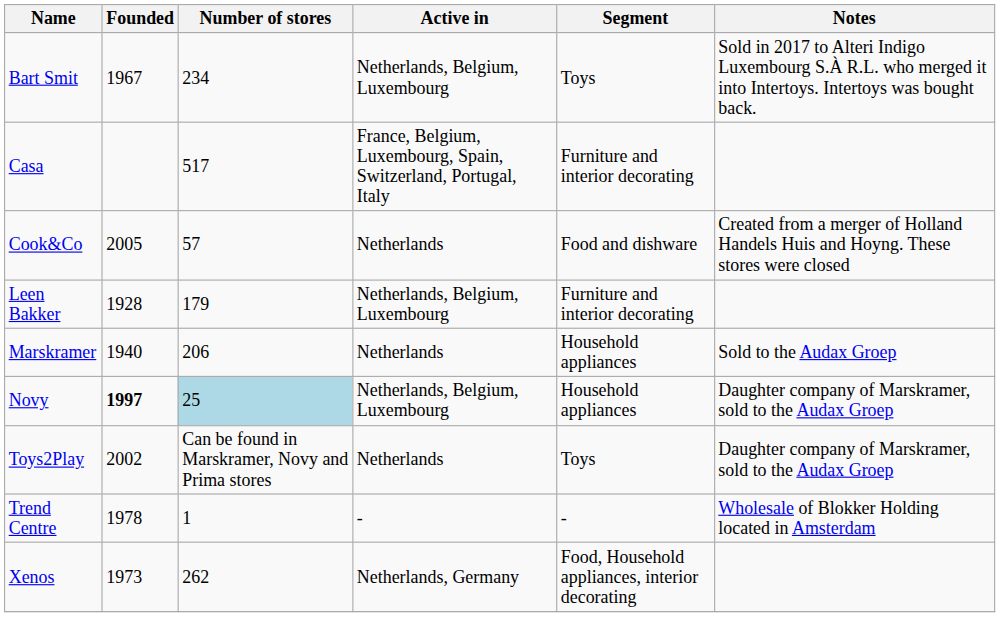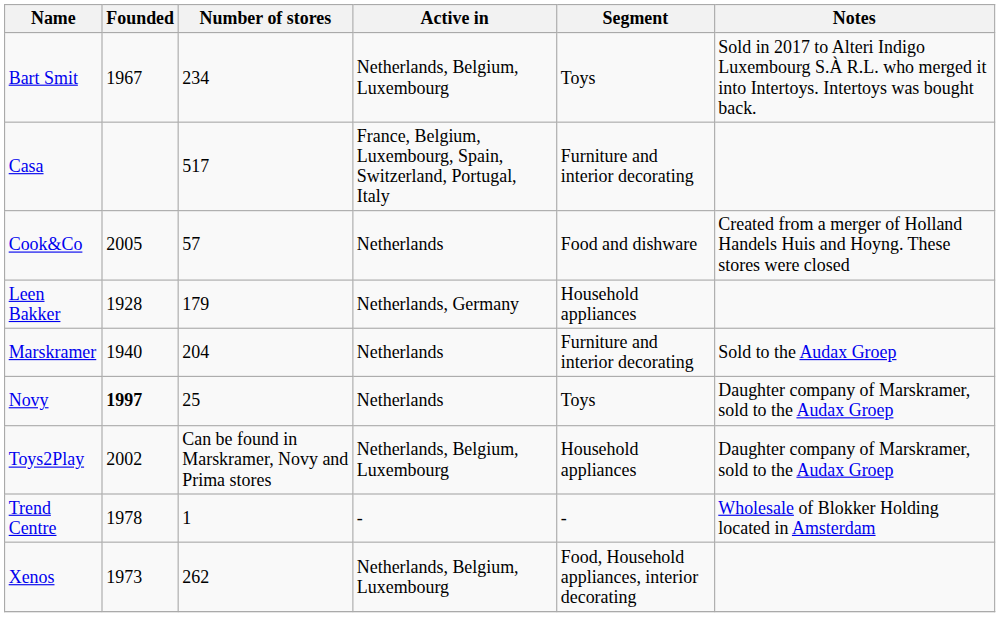Leen Bakker | Active in: Netherlands, Belgium, Luxembourg -> Netherlands, Germany
Leen Bakker | Segment: Furniture and interior decorating -> Household appliances
Marskramer | Number of stores: 206 -> 204
Marskramer | Segment: Household appliances -> Furniture and interior decorating
Novy | Number of stores: lightblue background -> no background
Novy | Active in: Netherlands, Belgium, Luxembourg -> Netherlands
Novy | Segment: Household appliances -> Toys
Toys2Play | Active in: Netherlands -> Netherlands, Belgium, Luxembourg
Toys2Play | Segment: Toys -> Household appliances
Xenos | Active in: Netherlands, Germany -> Netherlands, Belgium, Luxembourg
